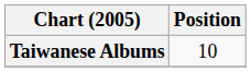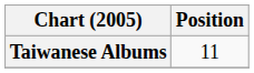Taiwanese Albums | Position: 10 -> 11
